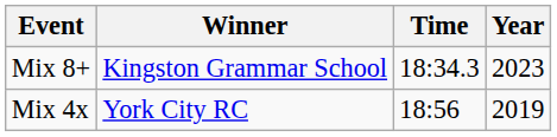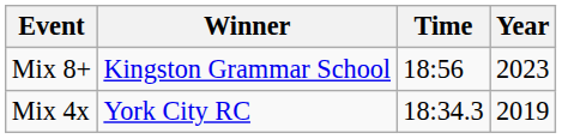Mix 8+ | Time: 18:34.3 -> 18:56
Mix 4x | Time: 18:56 -> 18:34.3
